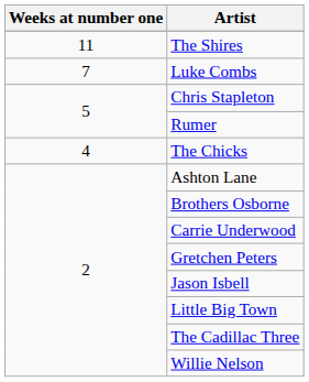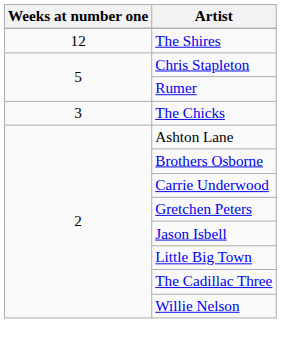The Shires | Weeks at number one: 11 -> 12
- row: 7 | Luke Combs
The Chicks | Weeks at number one: 4 -> 3
